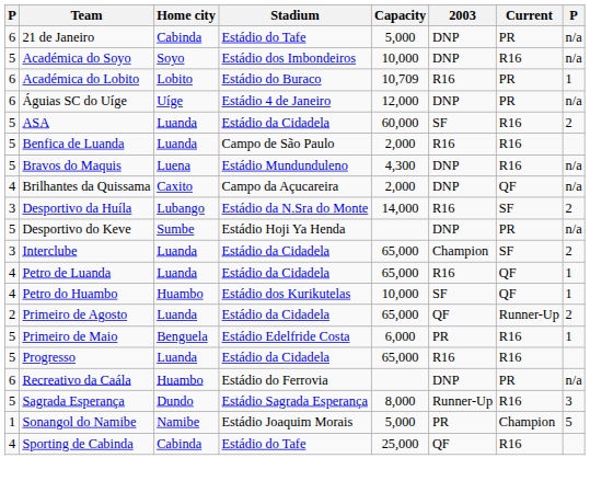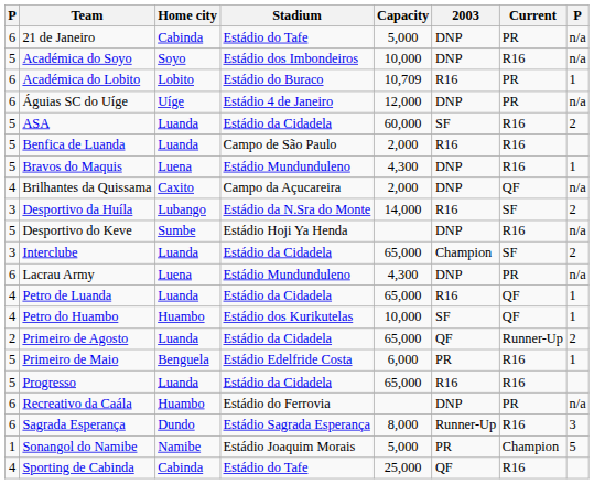Bravos do Maquis | column 8: n/a -> 1
Desportivo do Keve | Current: PR -> R16
+ row: 6 | Lacrau Army | Luena | Estádio Mundunduleno | 4,300 | DNP | PR | n/a
Sagrada Esperança | column 1: 5 -> 6
